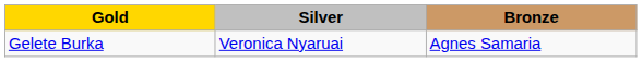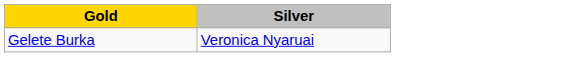- column: Bronze | Agnes Samaria
